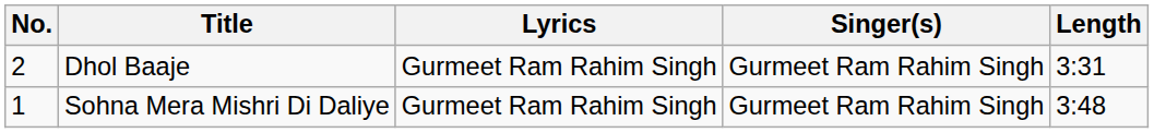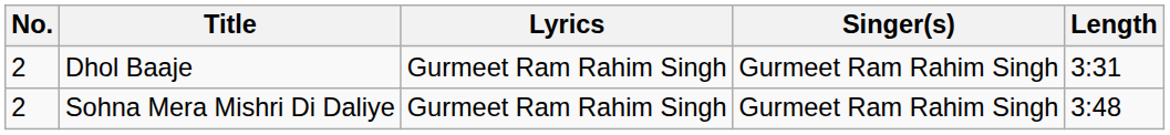Sohna Mera Mishri Di Daliye | No.: 1 -> 2
